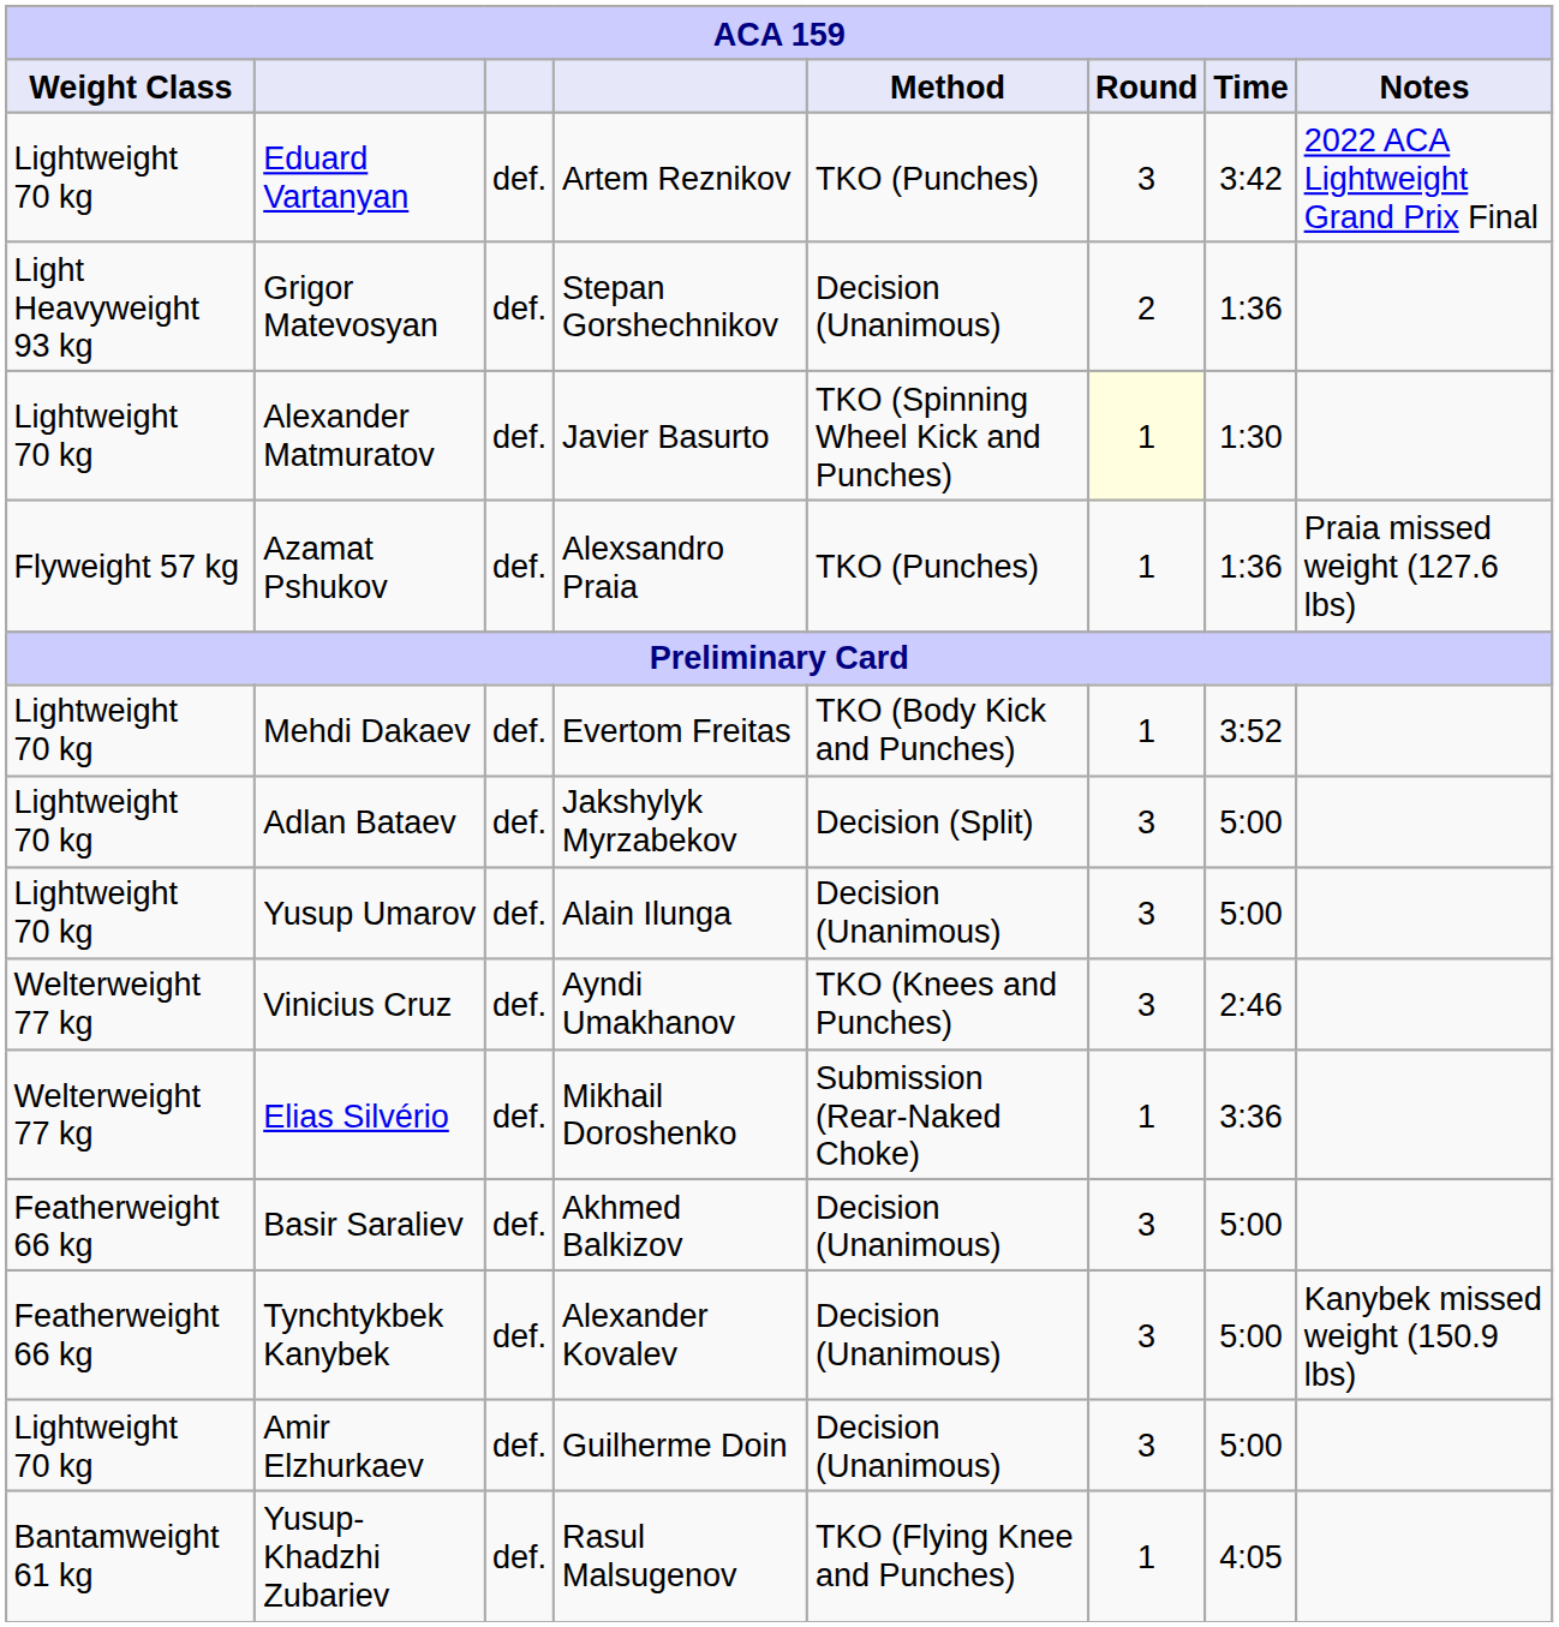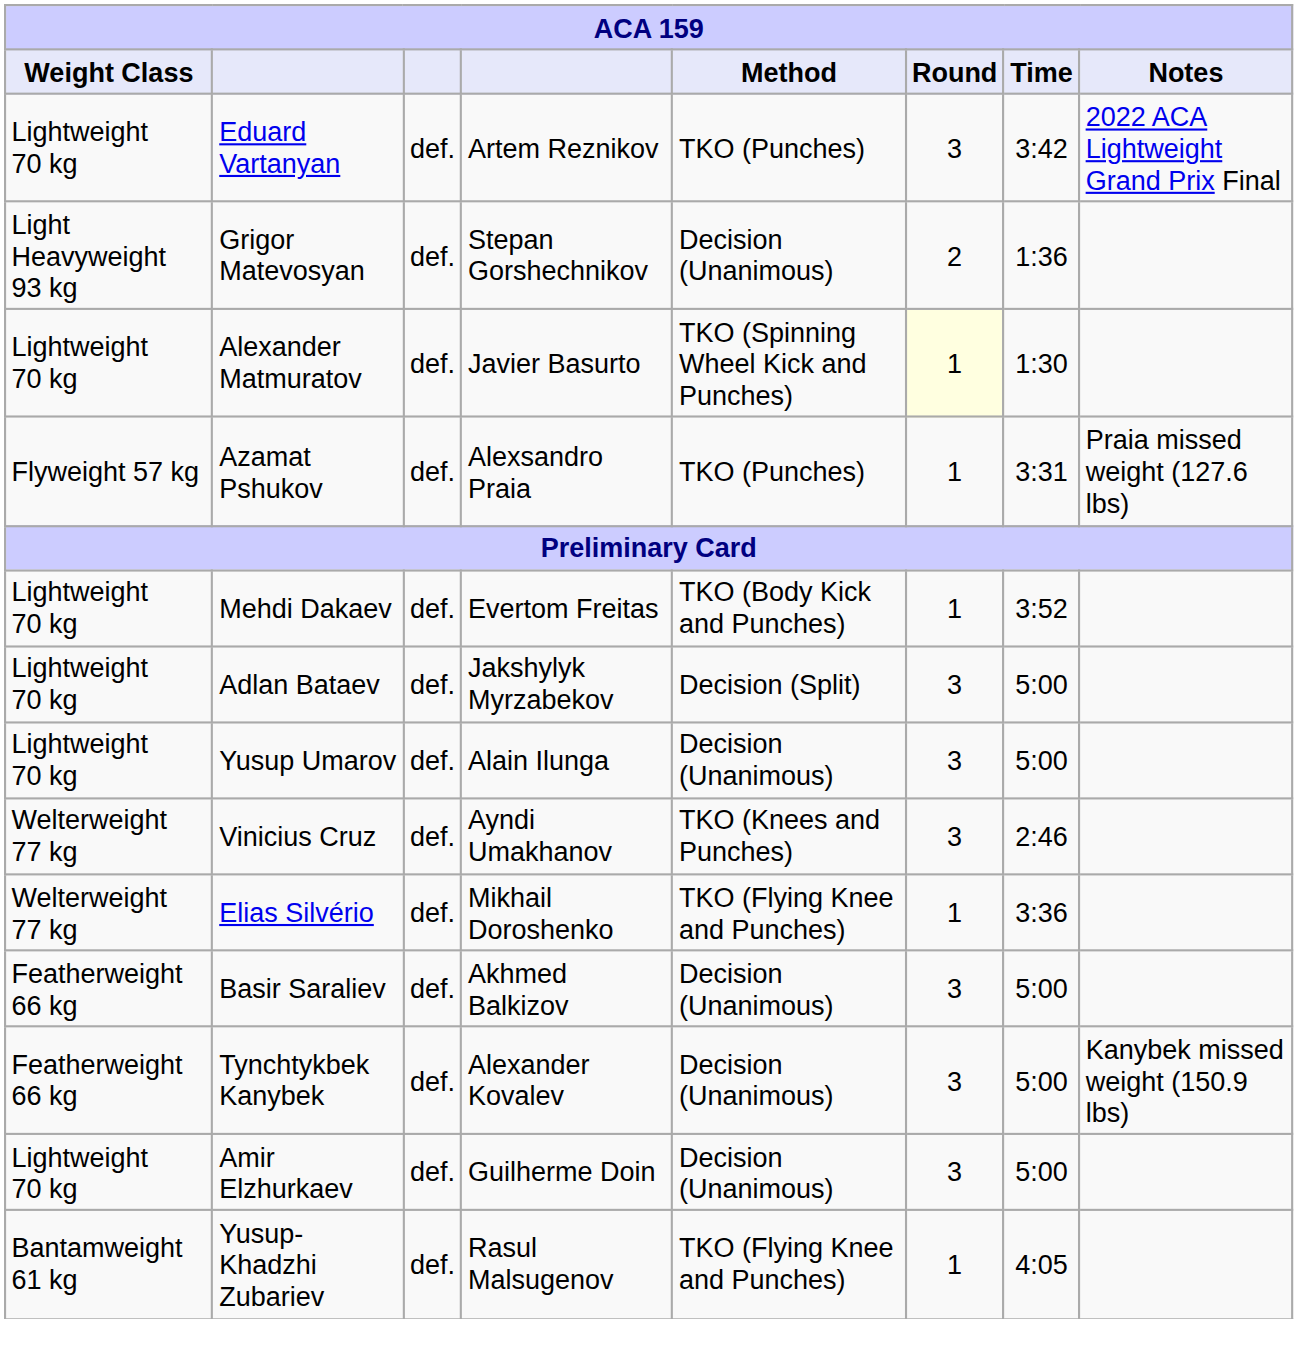Azamat Pshukov | Time: 1:36 -> 3:31
Elias Silvério | Method: Submission (Rear-Naked Choke) -> TKO (Flying Knee and Punches)
